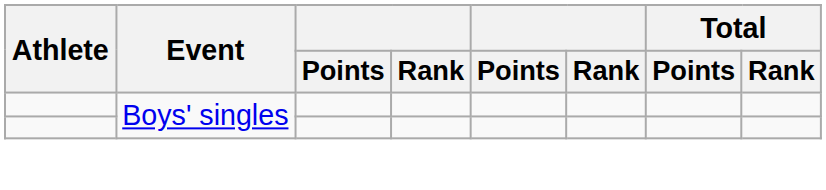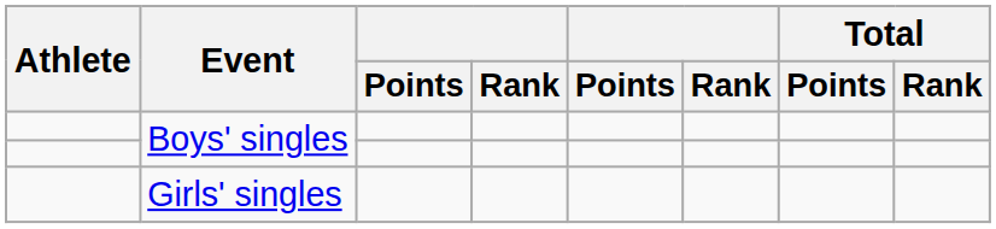+ row: Girls' singles
